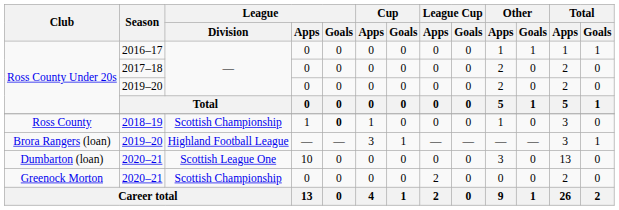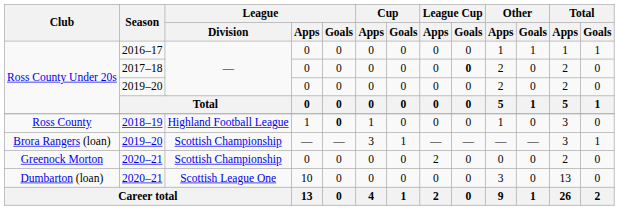Ross County Under 20s / 2017–18 | League Cup / Goals: normal -> bold
Ross County | League / Division: Scottish Championship -> Highland Football League
Brora Rangers (loan) | League / Division: Highland Football League -> Scottish Championship
rows swapped: Greenock Morton <-> Dumbarton (loan)
